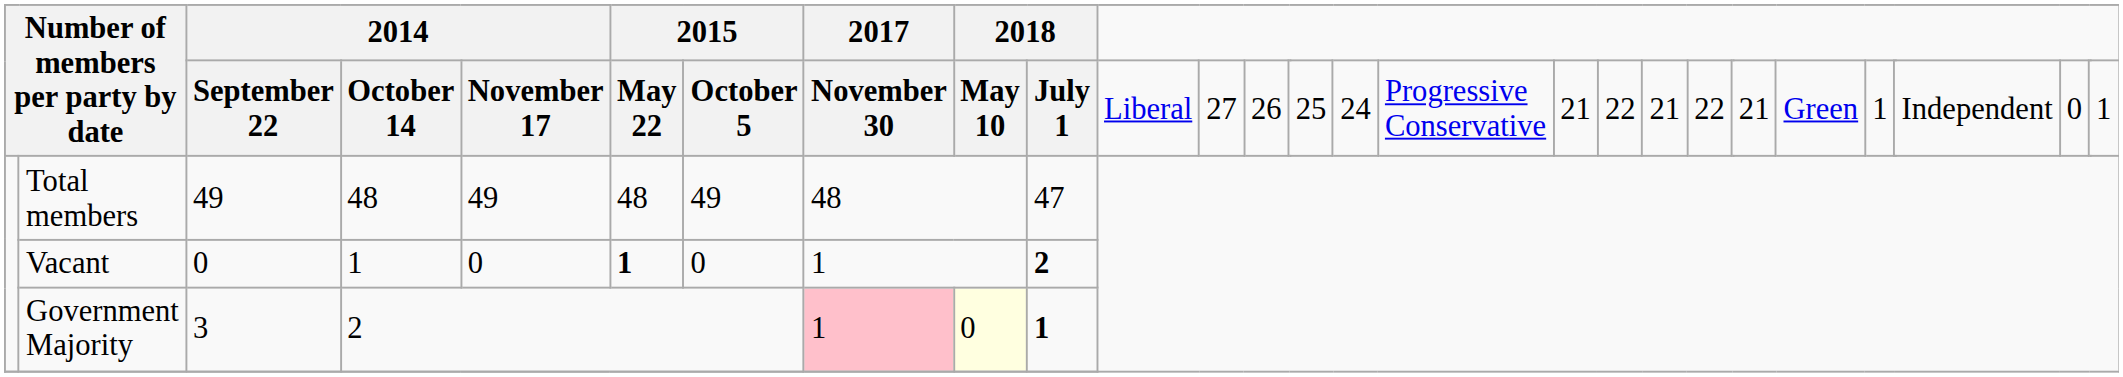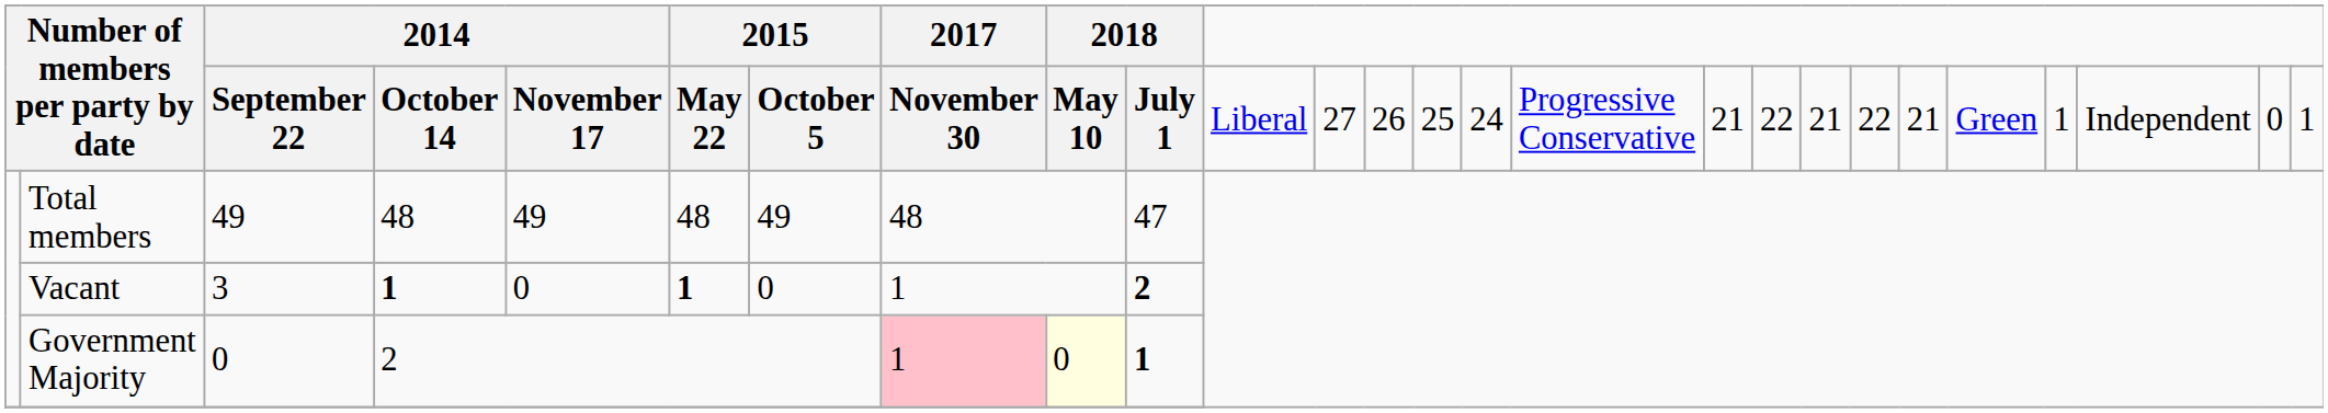Vacant | column 3: 0 -> 3
Vacant | column 4: normal -> bold
Government Majority | column 3: 3 -> 0
